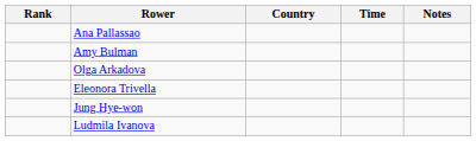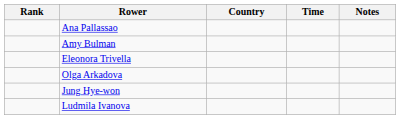rows swapped: Olga Arkadova <-> Eleonora Trivella
